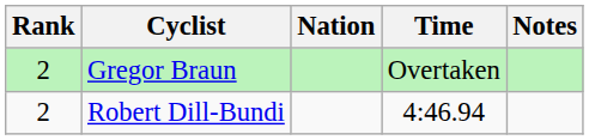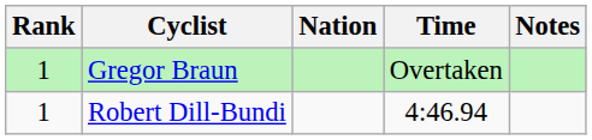Gregor Braun | Rank: 2 -> 1
Robert Dill-Bundi | Rank: 2 -> 1
